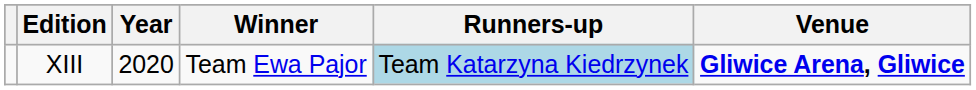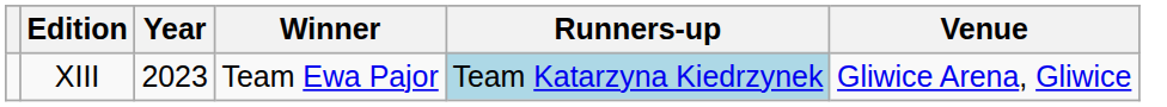XIII | Year: 2020 -> 2023
XIII | Venue: bold -> normal
